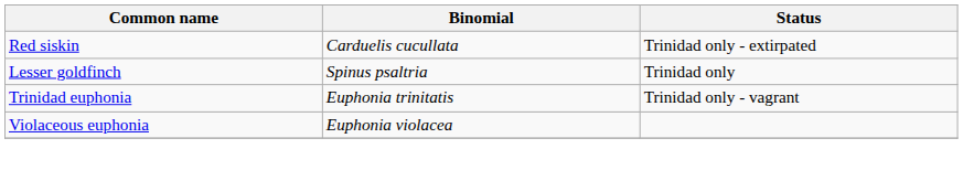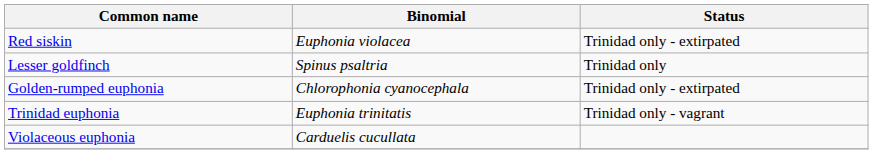Red siskin | Binomial: Carduelis cucullata -> Euphonia violacea
+ row: Golden-rumped euphonia | Chlorophonia cyanocephala | Trinidad only - extirpated
Violaceous euphonia | Binomial: Euphonia violacea -> Carduelis cucullata
